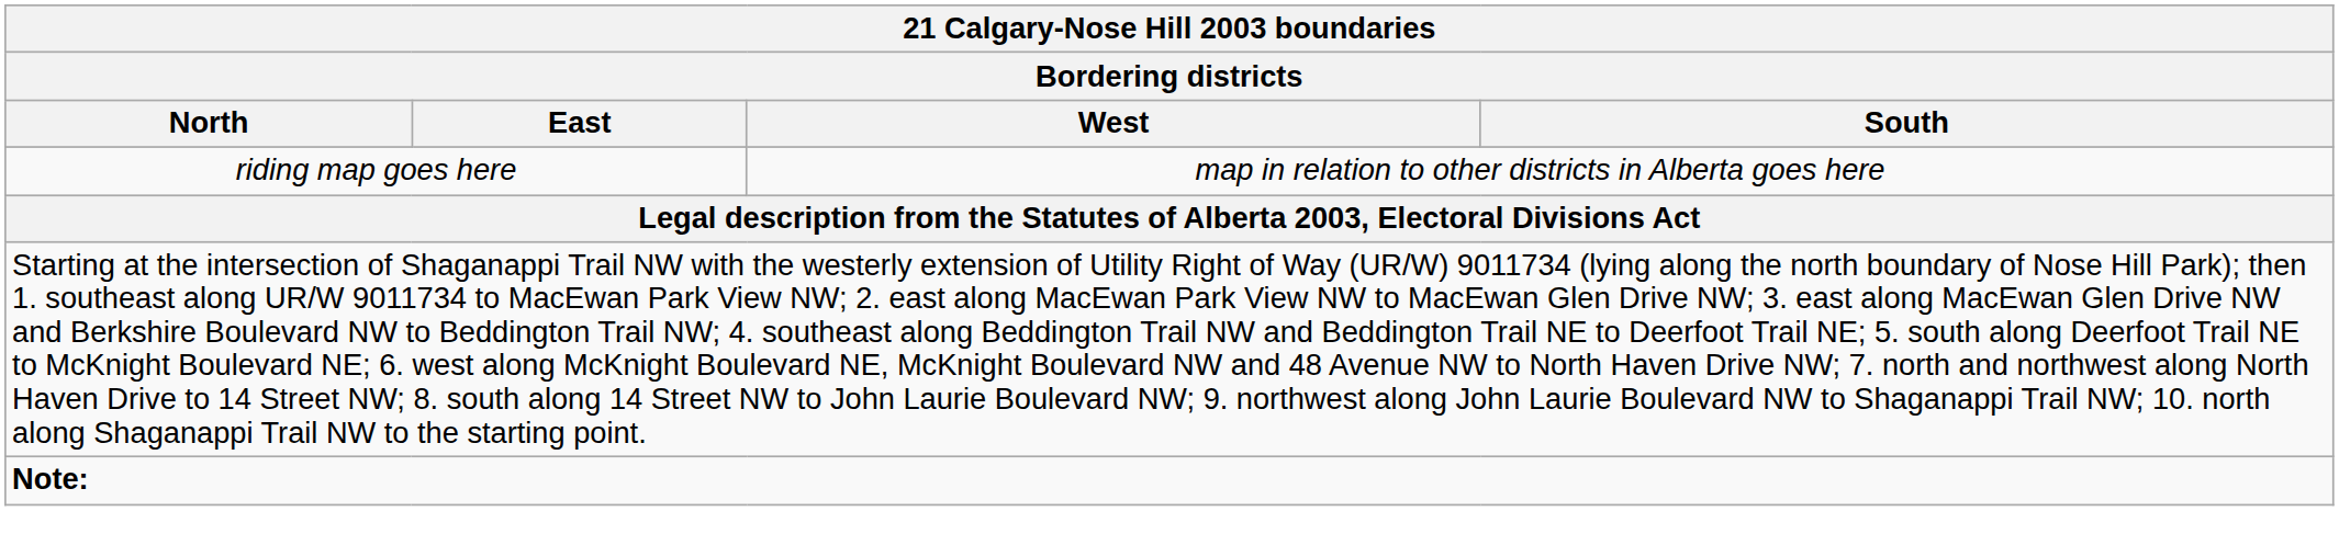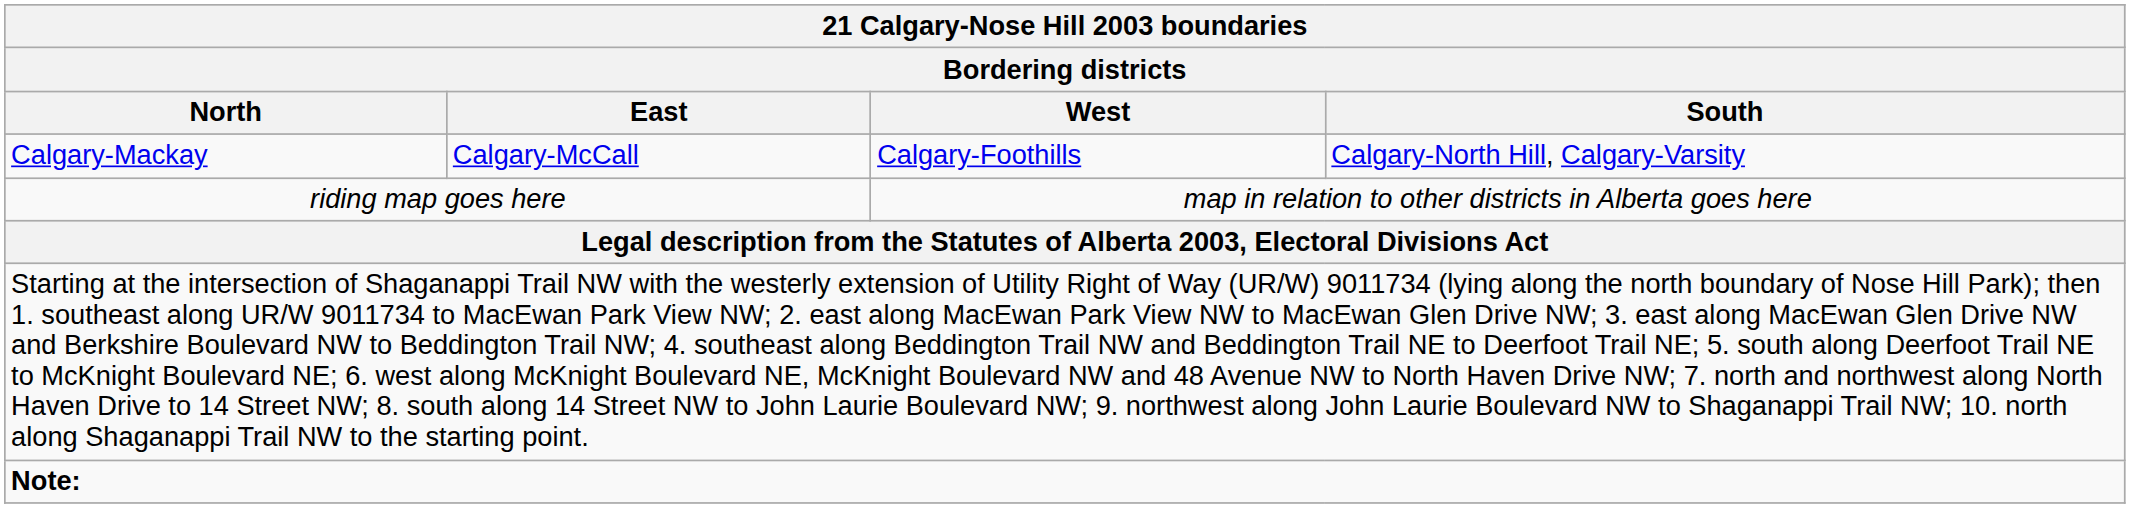+ row: Calgary-Mackay | Calgary-McCall | Calgary-Foothills | Calgary-North Hill, Calgary-Varsity
